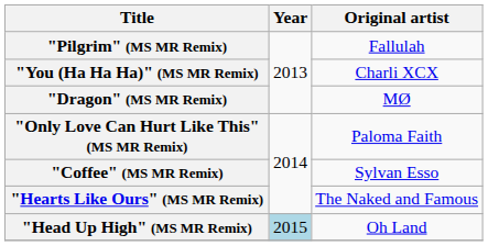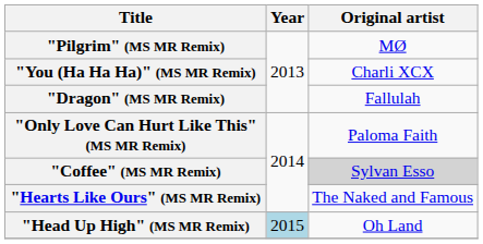"Pilgrim" (MS MR Remix) | Original artist: Fallulah -> MØ
"Dragon" (MS MR Remix) | Original artist: MØ -> Fallulah
"Coffee" (MS MR Remix) | Original artist: no background -> lightgrey background
